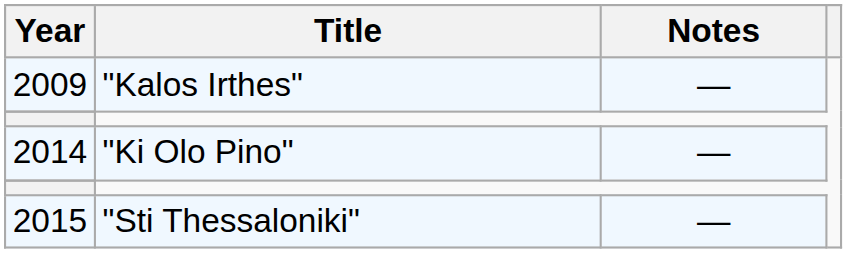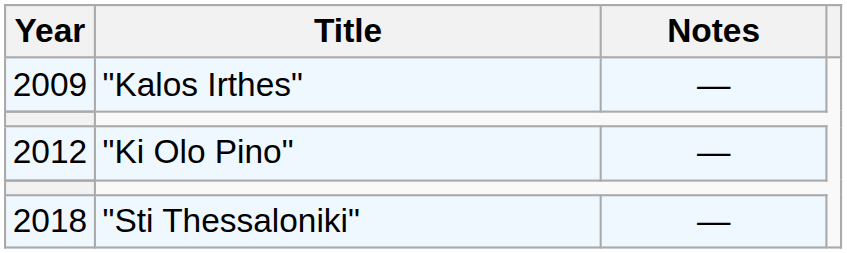"Ki Olo Pino" | Year: 2014 -> 2012
"Sti Thessaloniki" | Year: 2015 -> 2018
